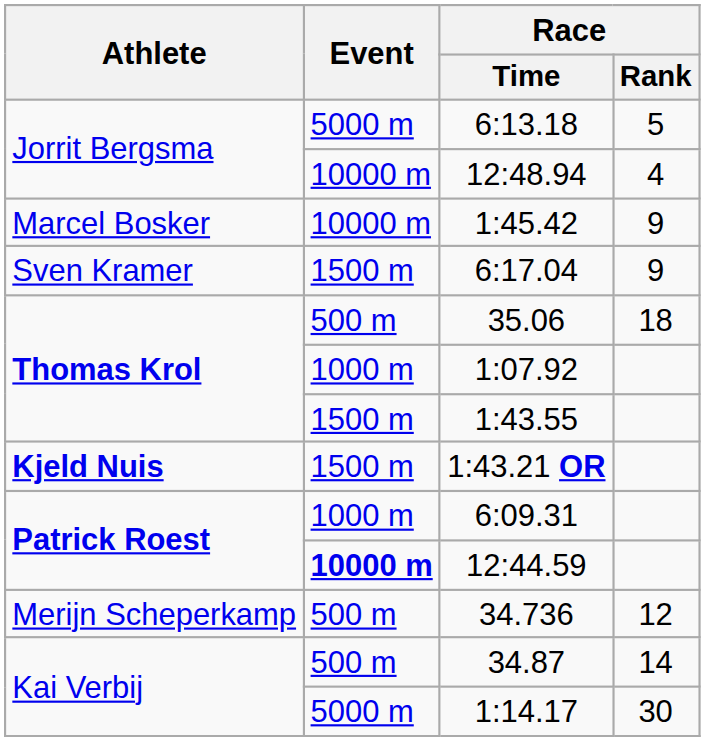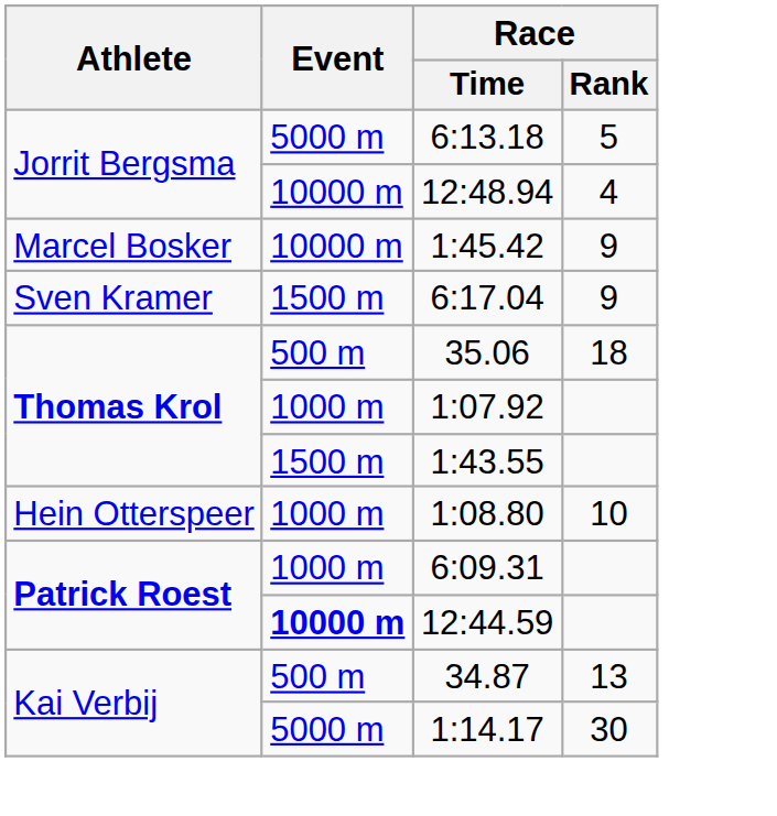- row: Kjeld Nuis | 1500 m | 1:43.21 OR
+ row: Hein Otterspeer | 1000 m | 1:08.80 | 10
- row: Merijn Scheperkamp | 500 m | 34.736 | 12
34.87 | Race / Rank: 14 -> 13
